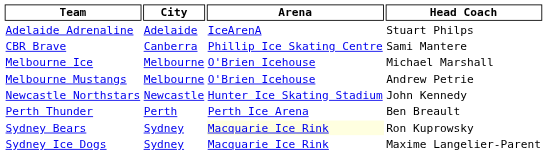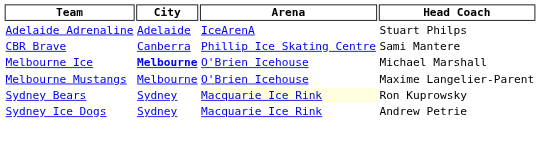Melbourne Ice | City: normal -> bold
Melbourne Mustangs | Head Coach: Andrew Petrie -> Maxime Langelier-Parent
- row: Newcastle Northstars | Newcastle | Hunter Ice Skating Stadium | John Kennedy
- row: Perth Thunder | Perth | Perth Ice Arena | Ben Breault
Sydney Ice Dogs | Head Coach: Maxime Langelier-Parent -> Andrew Petrie
